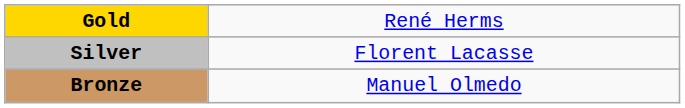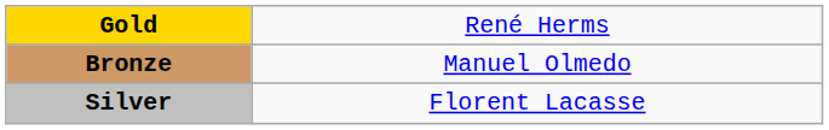rows swapped: Silver <-> Bronze
